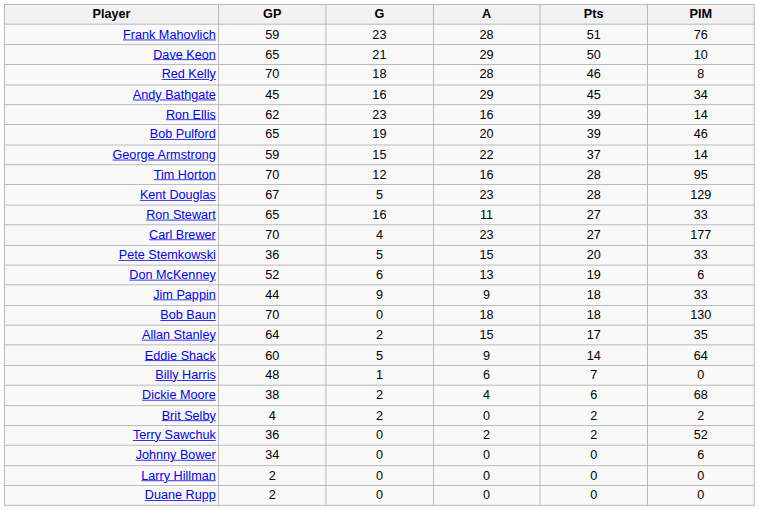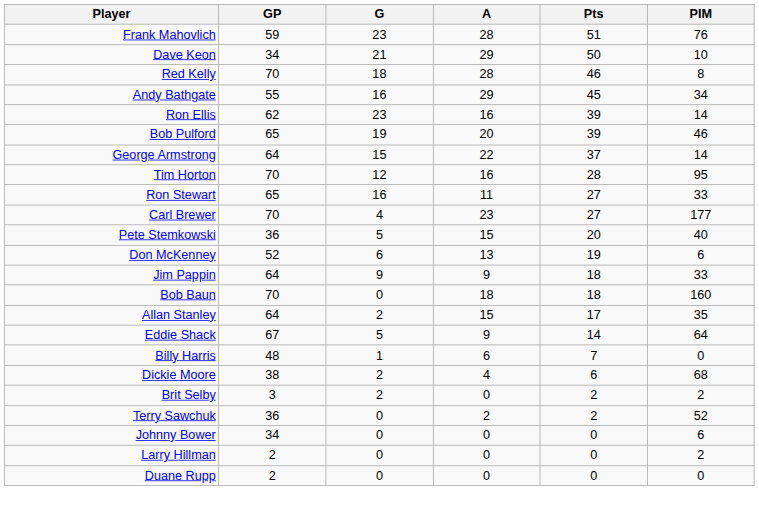Dave Keon | GP: 65 -> 34
Andy Bathgate | GP: 45 -> 55
George Armstrong | GP: 59 -> 64
- row: Kent Douglas | 67 | 5 | 23 | 28 | 129
Pete Stemkowski | PIM: 33 -> 40
Jim Pappin | GP: 44 -> 64
Bob Baun | PIM: 130 -> 160
Eddie Shack | GP: 60 -> 67
Brit Selby | GP: 4 -> 3
Larry Hillman | PIM: 0 -> 2
